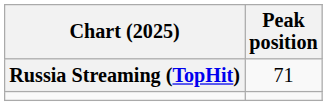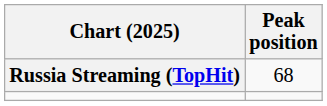Russia Streaming (TopHit) | Peak position: 71 -> 68
